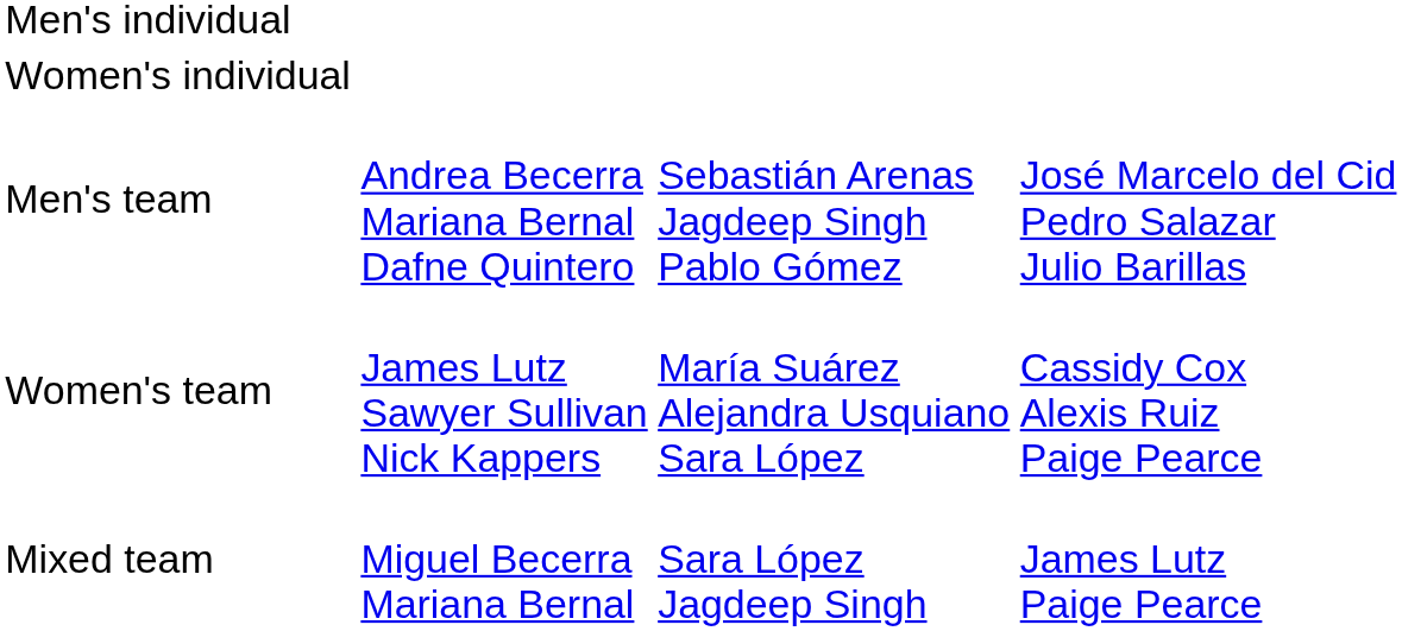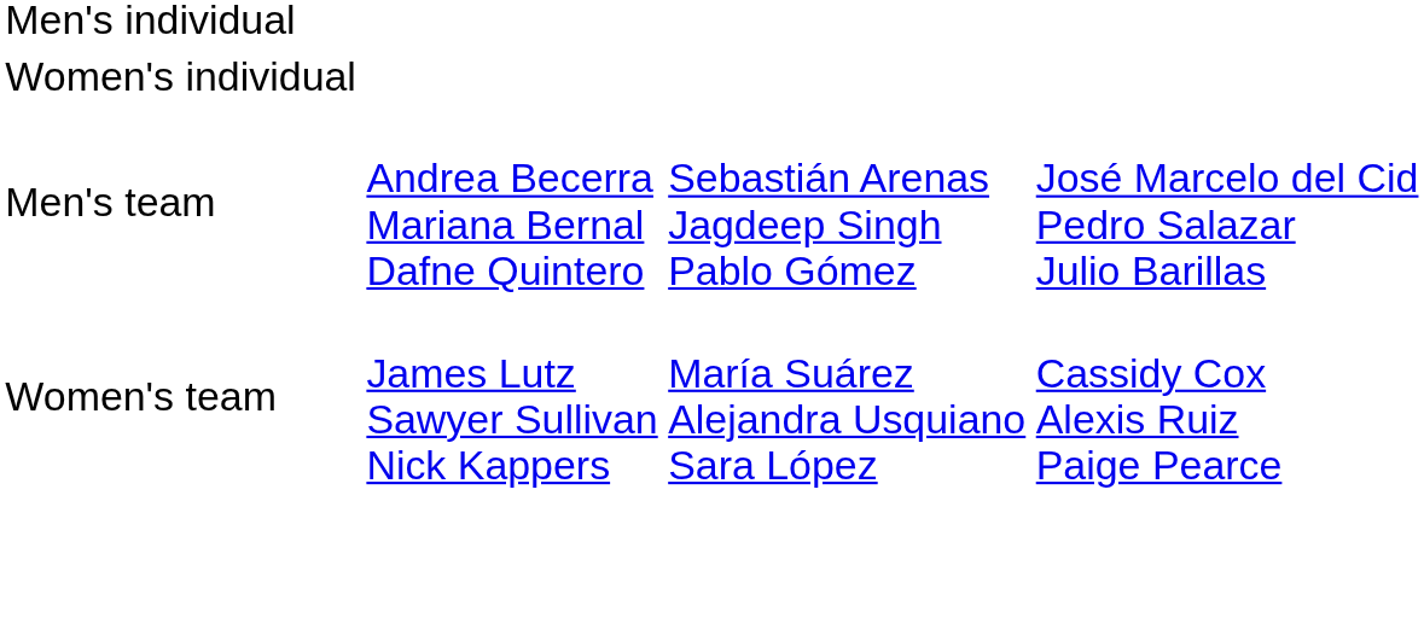- row: Mixed team | Miguel Becerra Mariana Bernal | Sara López Jagdeep Singh | James Lutz Paige Pearce
